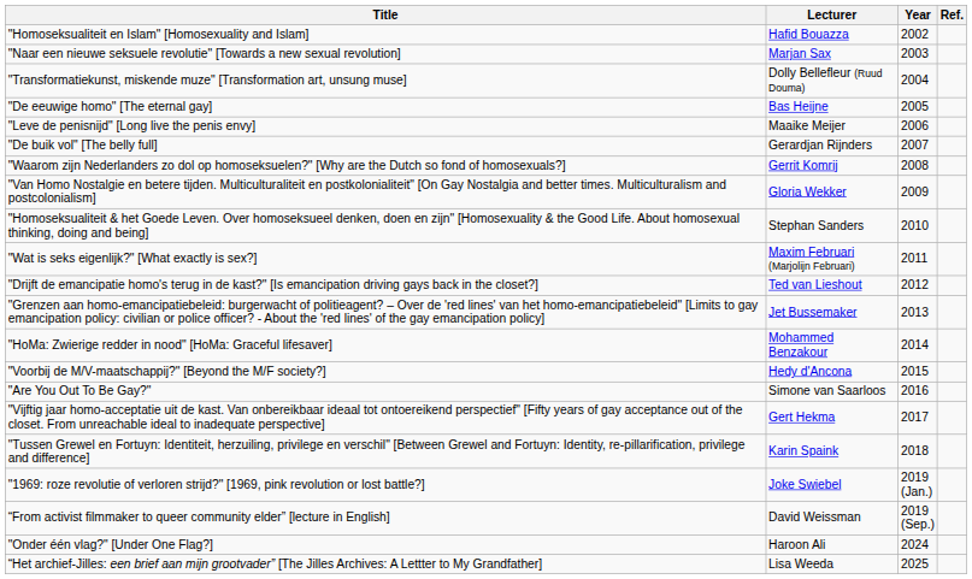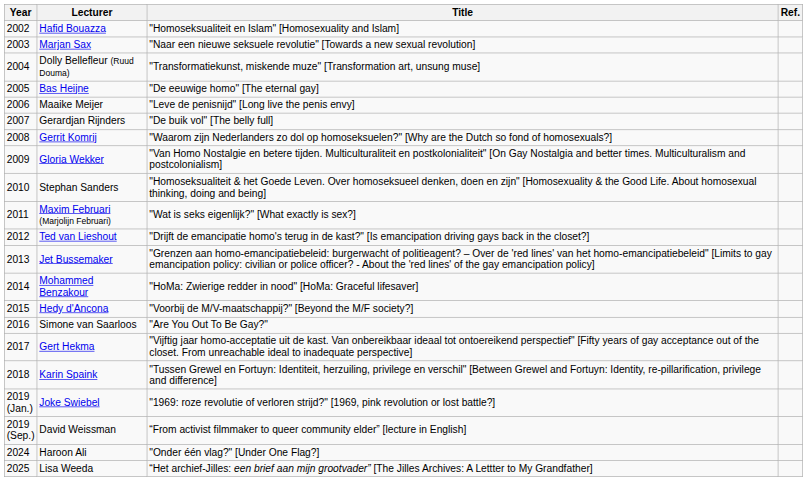columns swapped: Year <-> Title
